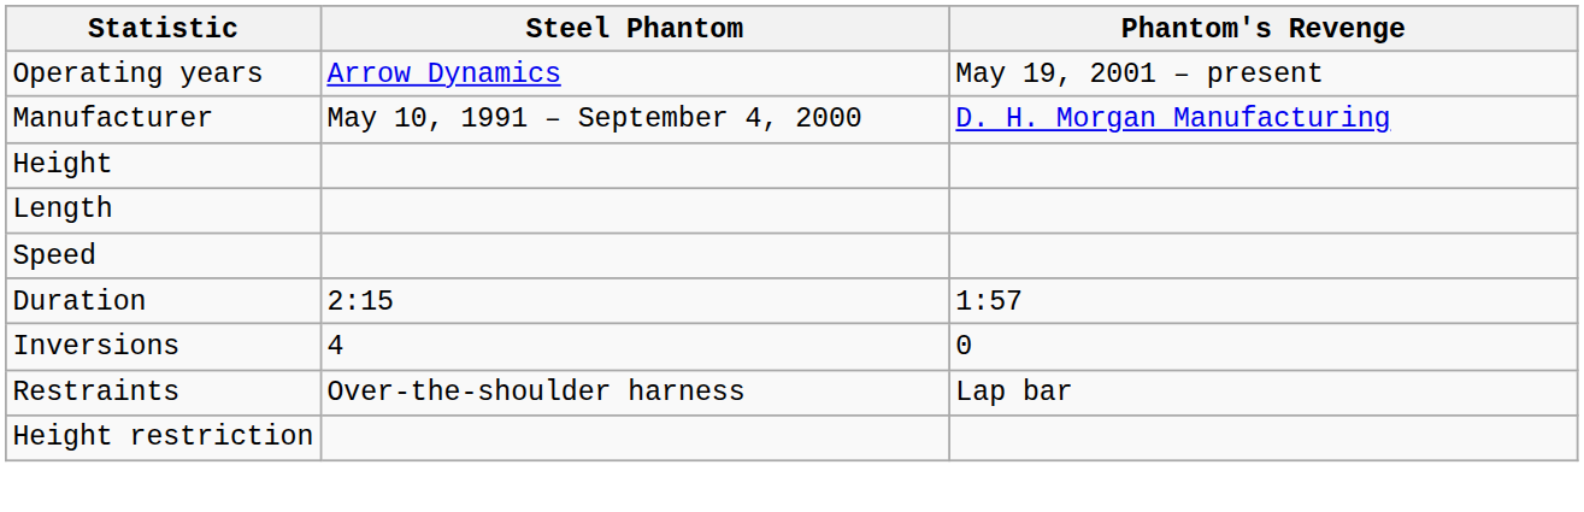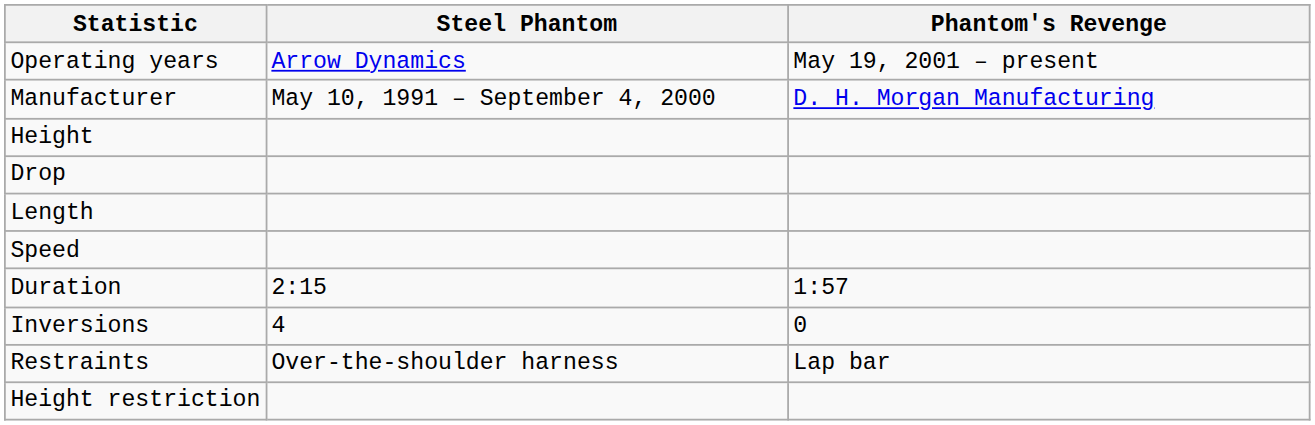+ row: Drop
